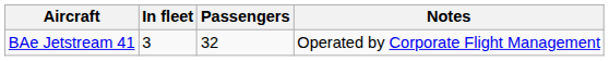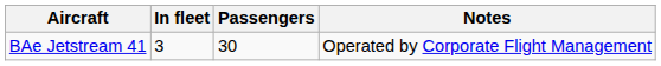BAe Jetstream 41 | Passengers: 32 -> 30
